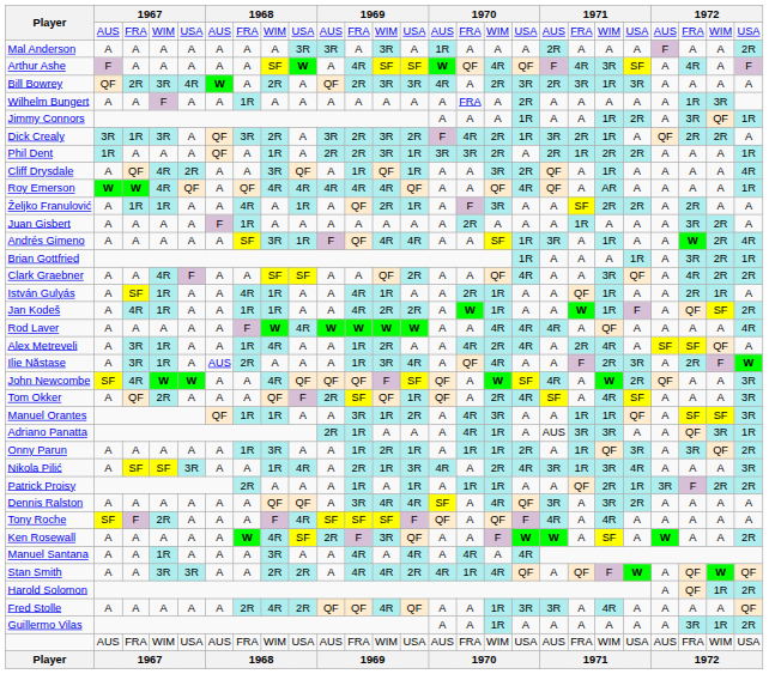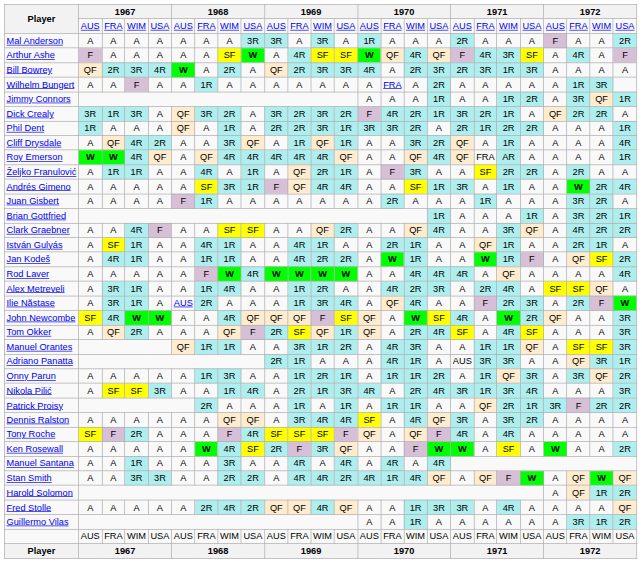Roy Emerson | column 19: A -> FRA
rows swapped: Andrés Gimeno <-> Juan Gisbert
Alex Metreveli | column 17: 4R -> 3R
